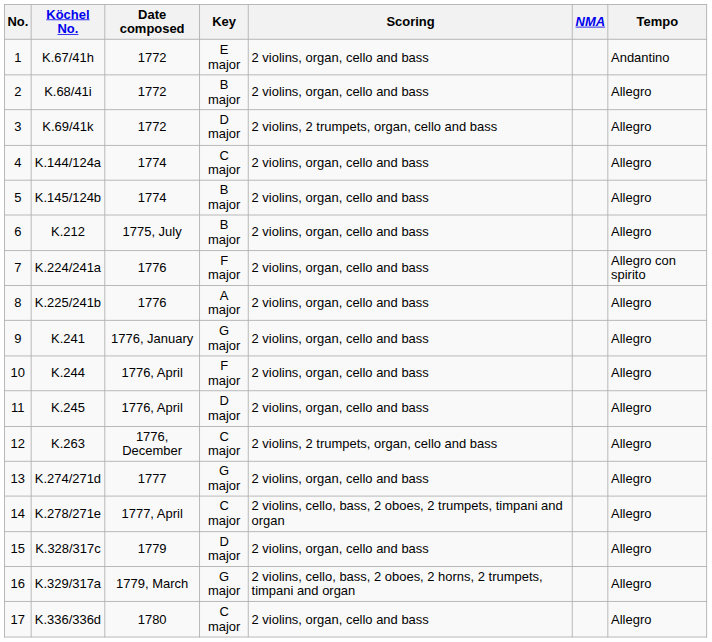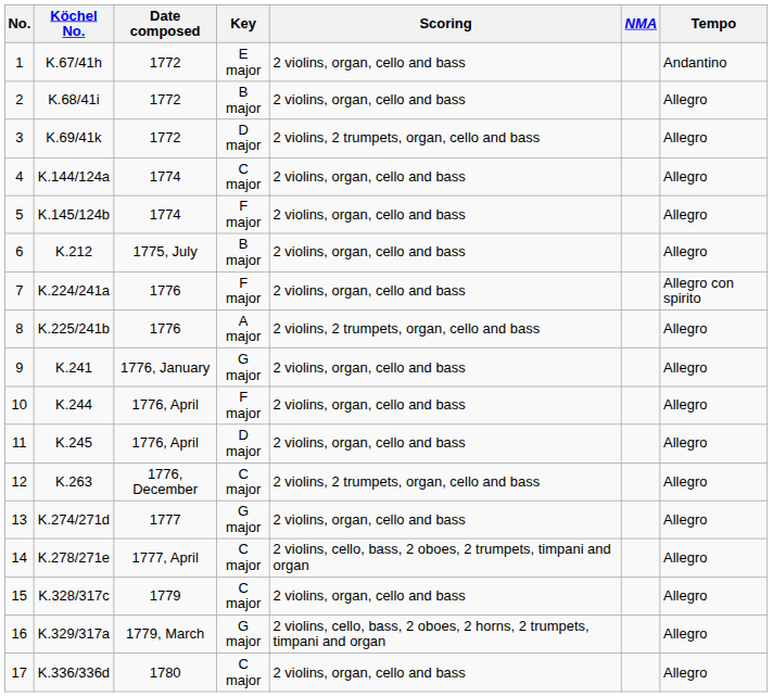K.145/124b | Key: B major -> F major
K.225/241b | Scoring: 2 violins, organ, cello and bass -> 2 violins, 2 trumpets, organ, cello and bass
K.328/317c | Key: D major -> C major
